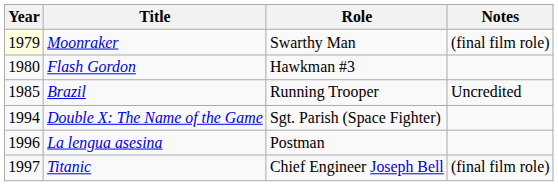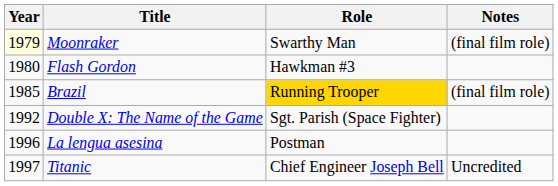Brazil | Role: no background -> gold background
Brazil | Notes: Uncredited -> (final film role)
Double X: The Name of the Game | Year: 1994 -> 1992
Titanic | Notes: (final film role) -> Uncredited
